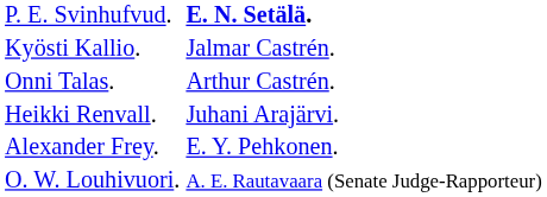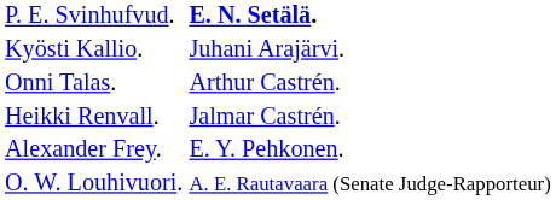Kyösti Kallio. | column 2: Jalmar Castrén. -> Juhani Arajärvi.
Heikki Renvall. | column 2: Juhani Arajärvi. -> Jalmar Castrén.
